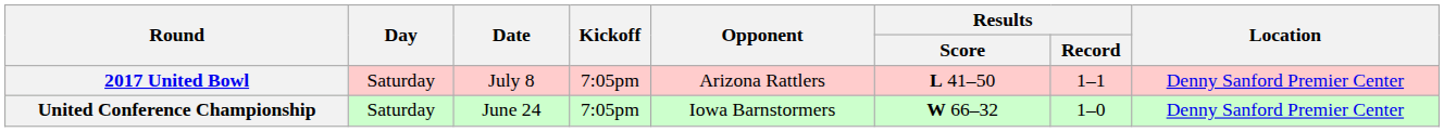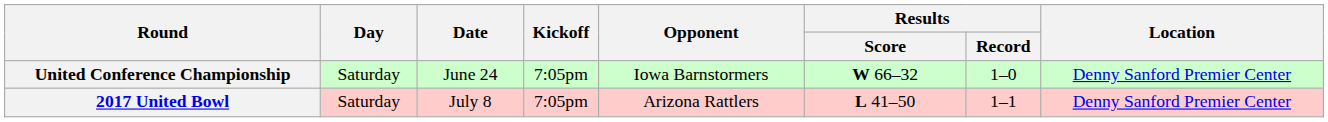rows swapped: United Conference Championship <-> 2017 United Bowl
